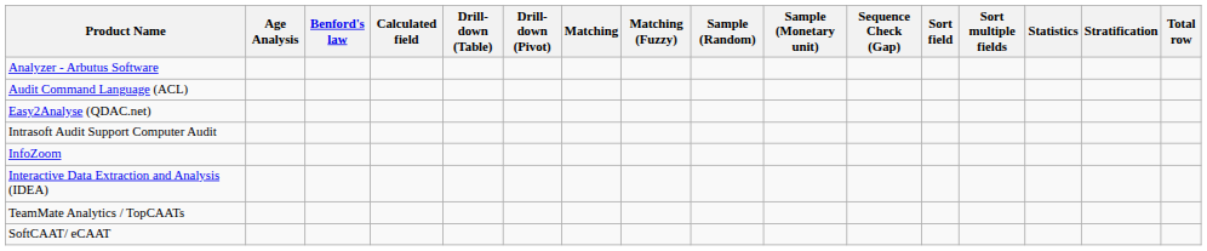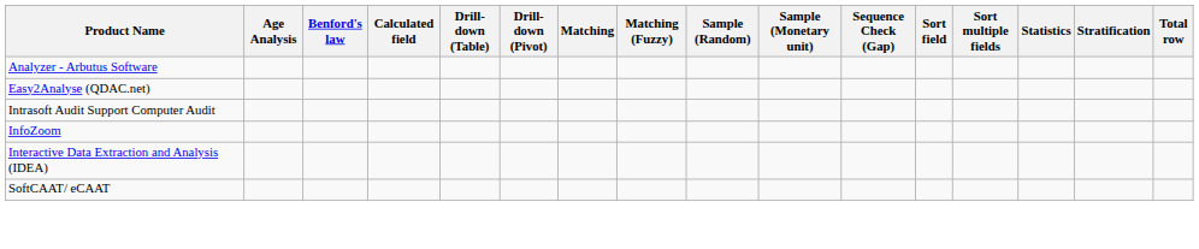- row: Audit Command Language (ACL)
- row: TeamMate Analytics / TopCAATs
